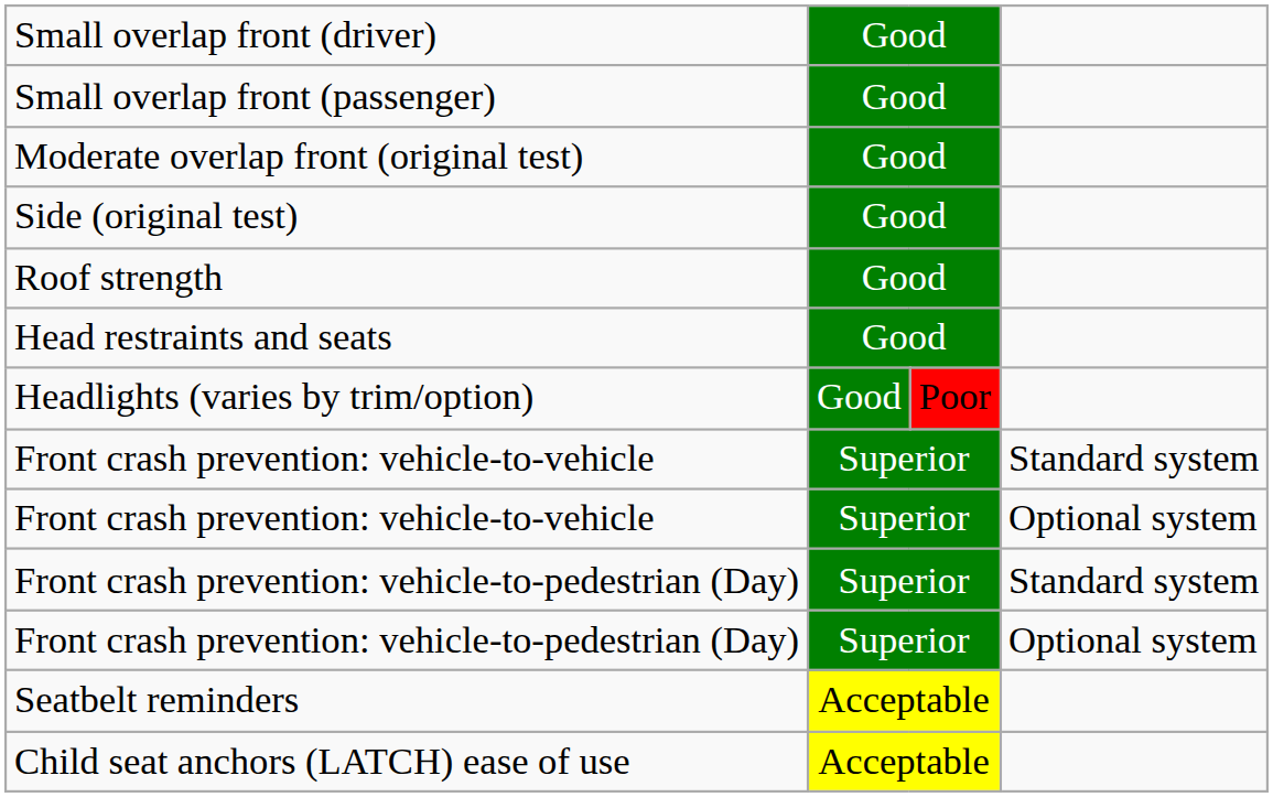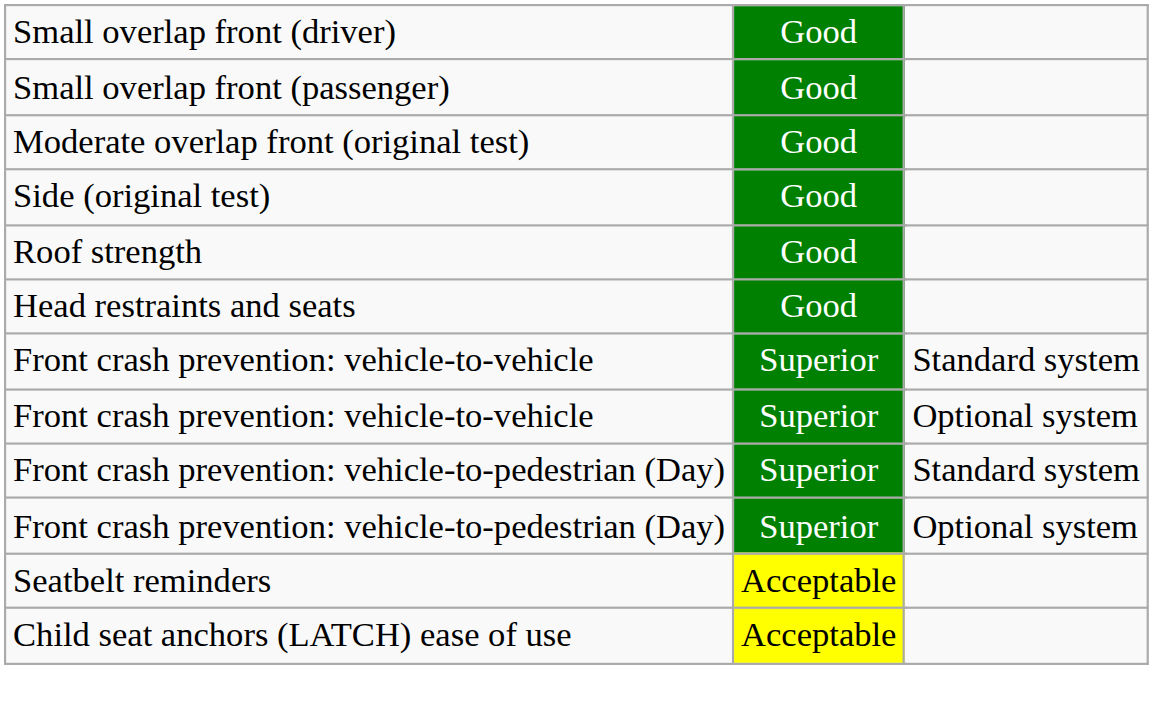- row: Headlights (varies by trim/option) | Good | Poor
